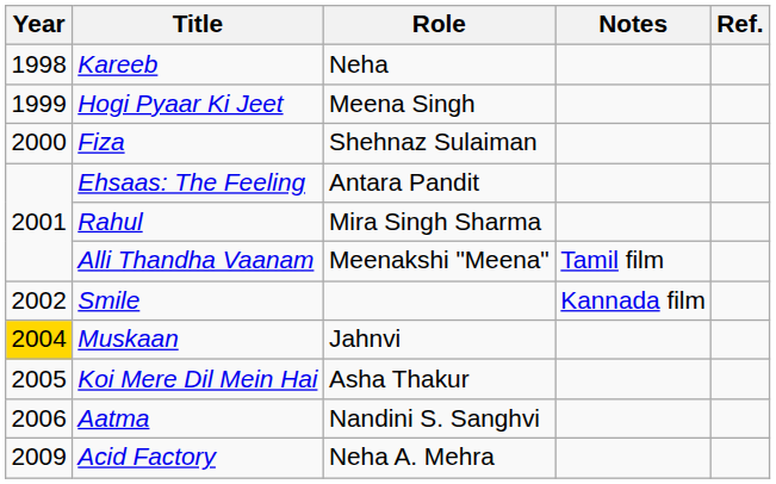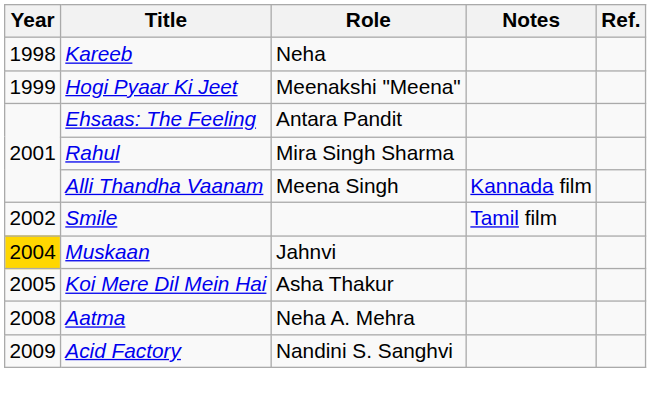Hogi Pyaar Ki Jeet | Role: Meena Singh -> Meenakshi "Meena"
- row: 2000 | Fiza | Shehnaz Sulaiman
Alli Thandha Vaanam | Role: Meenakshi "Meena" -> Meena Singh
Alli Thandha Vaanam | Notes: Tamil film -> Kannada film
Smile | Notes: Kannada film -> Tamil film
Aatma | Year: 2006 -> 2008
Aatma | Role: Nandini S. Sanghvi -> Neha A. Mehra
Acid Factory | Role: Neha A. Mehra -> Nandini S. Sanghvi
